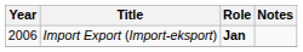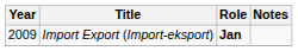Import Export (Import-eksport) | Year: 2006 -> 2009
